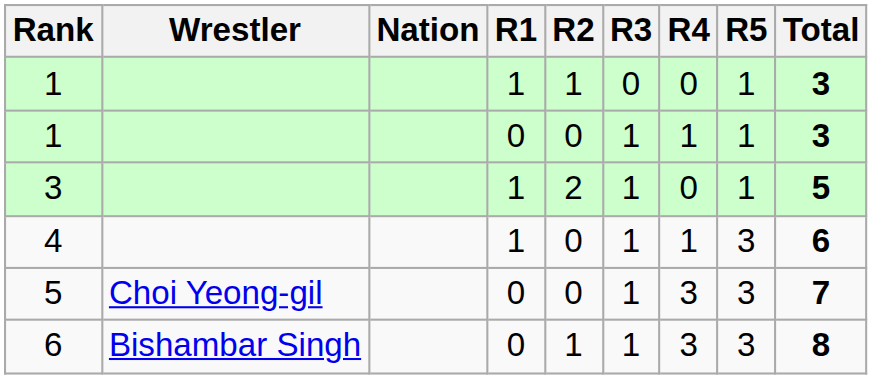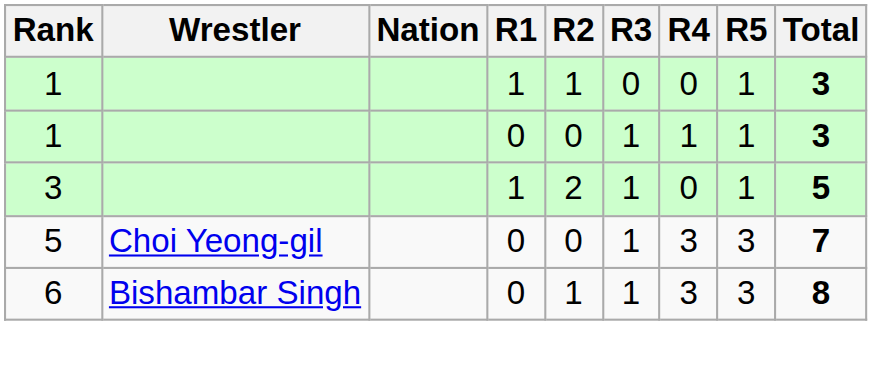- row: 4 | 1 | 0 | 1 | 1 | 3 | 6
